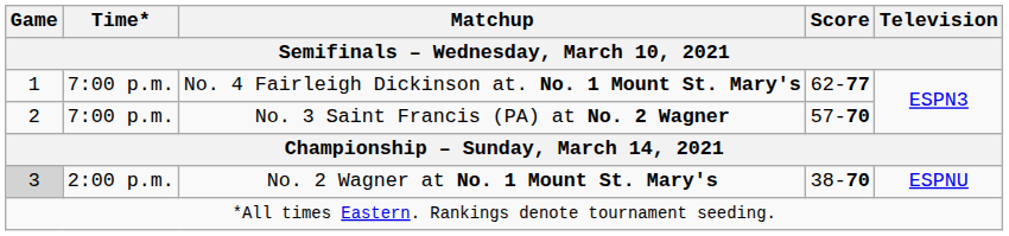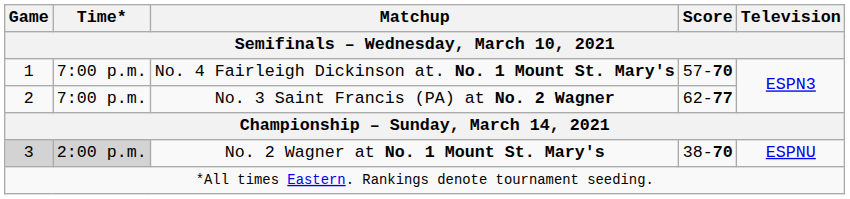No. 4 Fairleigh Dickinson at. No. 1 Mount St. Mary's | Score: 62-77 -> 57-70
No. 3 Saint Francis (PA) at No. 2 Wagner | Score: 57-70 -> 62-77
No. 2 Wagner at No. 1 Mount St. Mary's | Time*: no background -> lightgrey background
